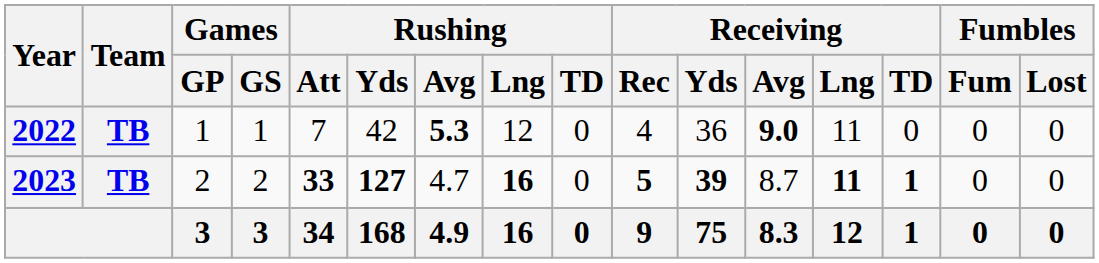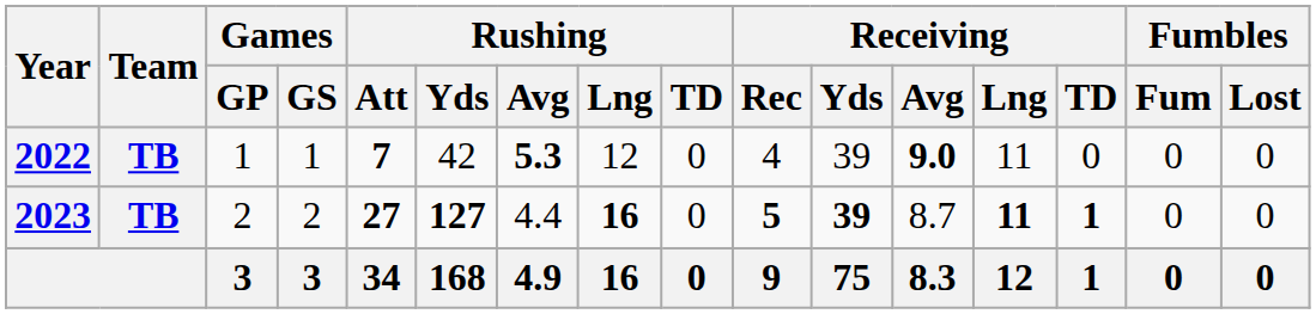2022 | Rushing / Att: normal -> bold
2022 | Receiving / Yds: 36 -> 39
2023 | Rushing / Att: 33 -> 27
2023 | Rushing / Avg: 4.7 -> 4.4
